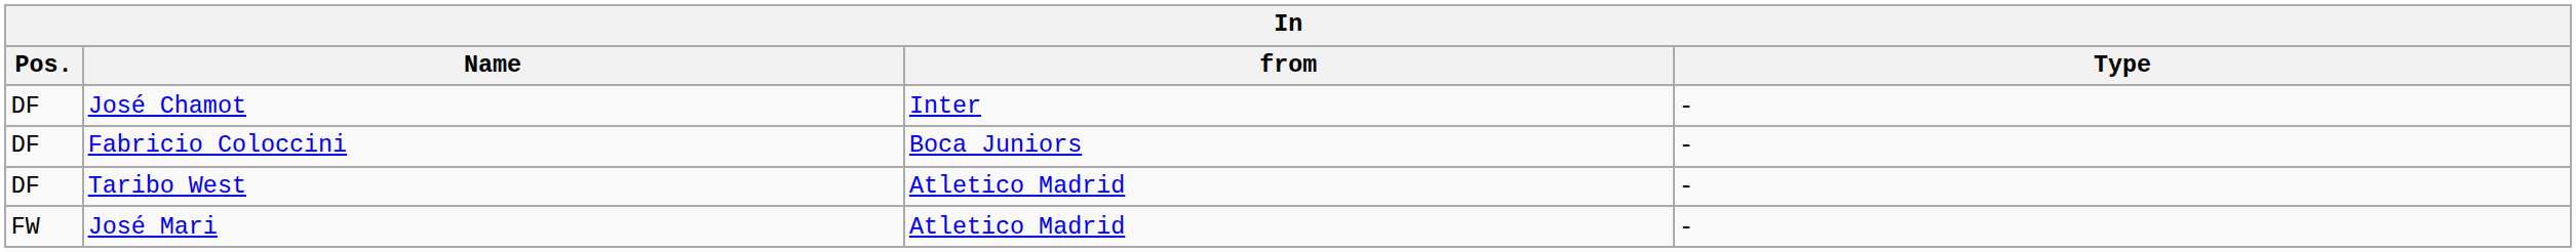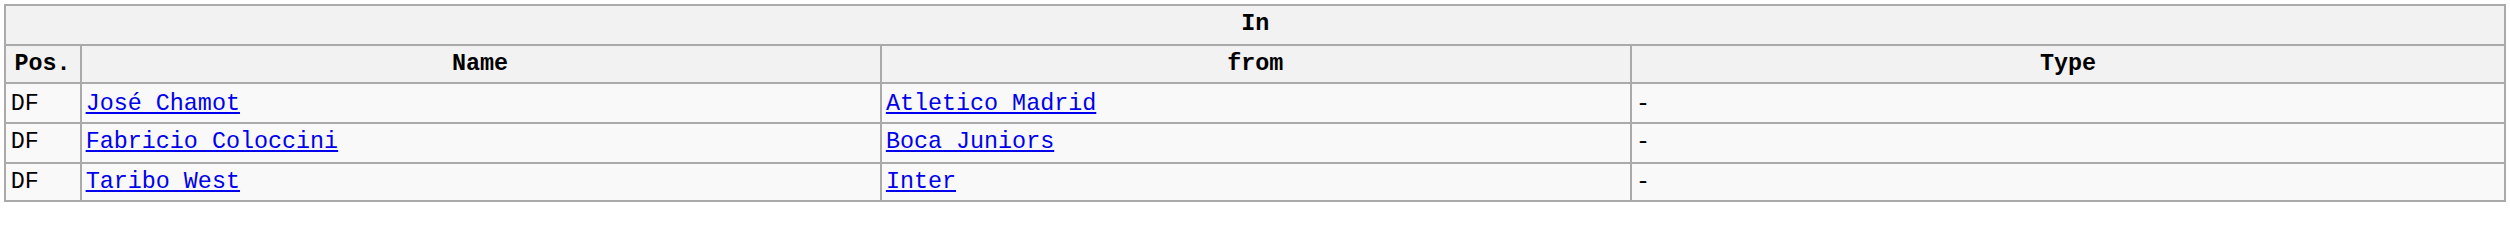José Chamot | from: Inter -> Atletico Madrid
Taribo West | from: Atletico Madrid -> Inter
- row: FW | José Mari | Atletico Madrid | -
